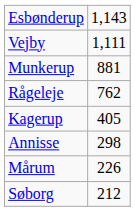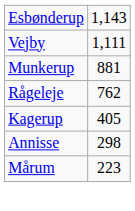Mårum | column 2: 226 -> 223
- row: Søborg | 212
